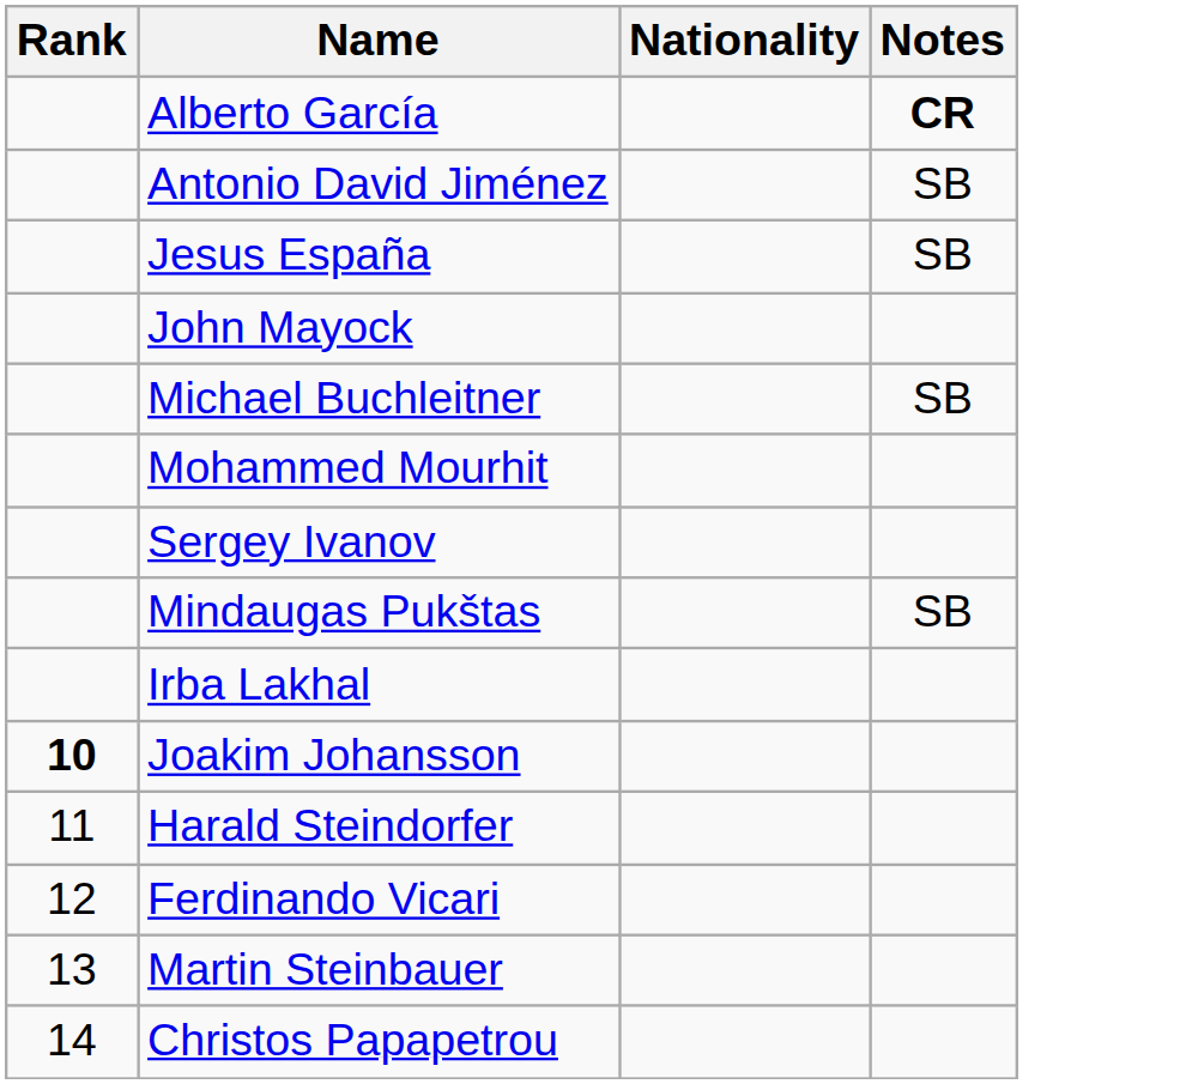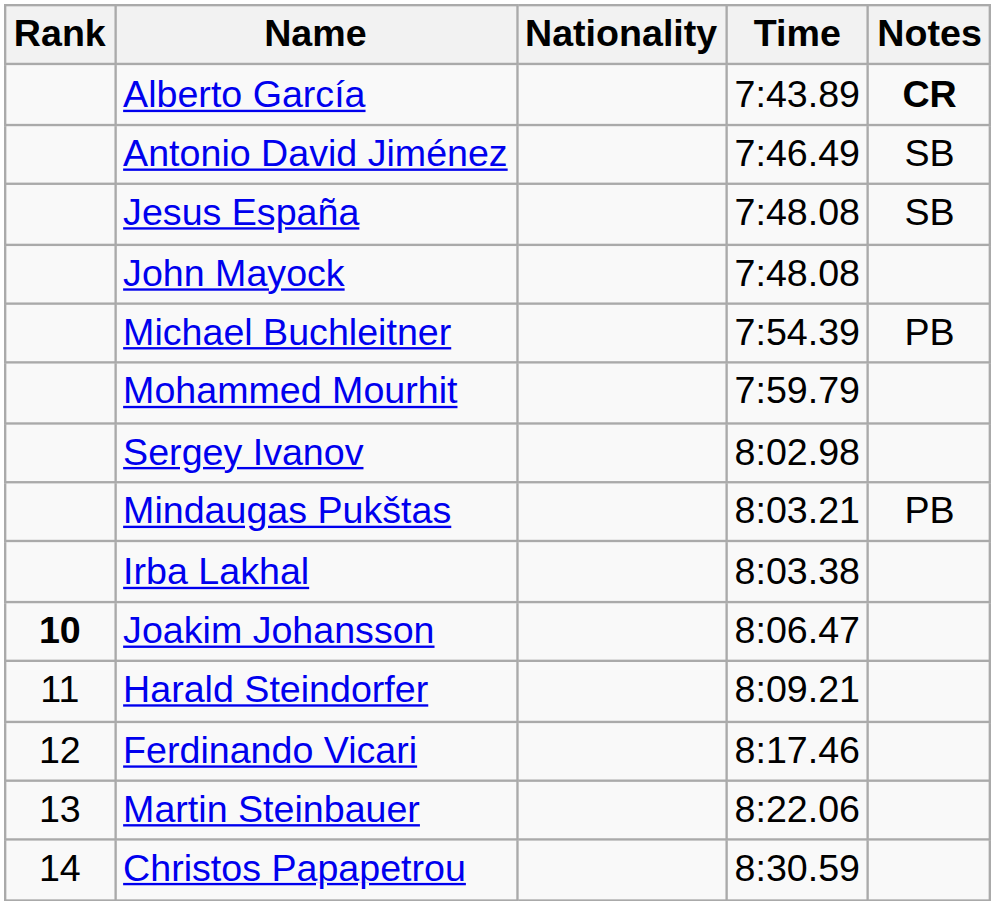+ column: Time | 7:43.89 | 7:46.49 | 7:48.08 | 7:48.08 | 7:54.39 | 7:59.79 | 8:02.98 | 8:03.21 | 8:03.38 | 8:06.47 | 8:09.21 | 8:17.46 | 8:22.06 | 8:30.59
Michael Buchleitner | Notes: SB -> PB
Mindaugas Pukštas | Notes: SB -> PB
